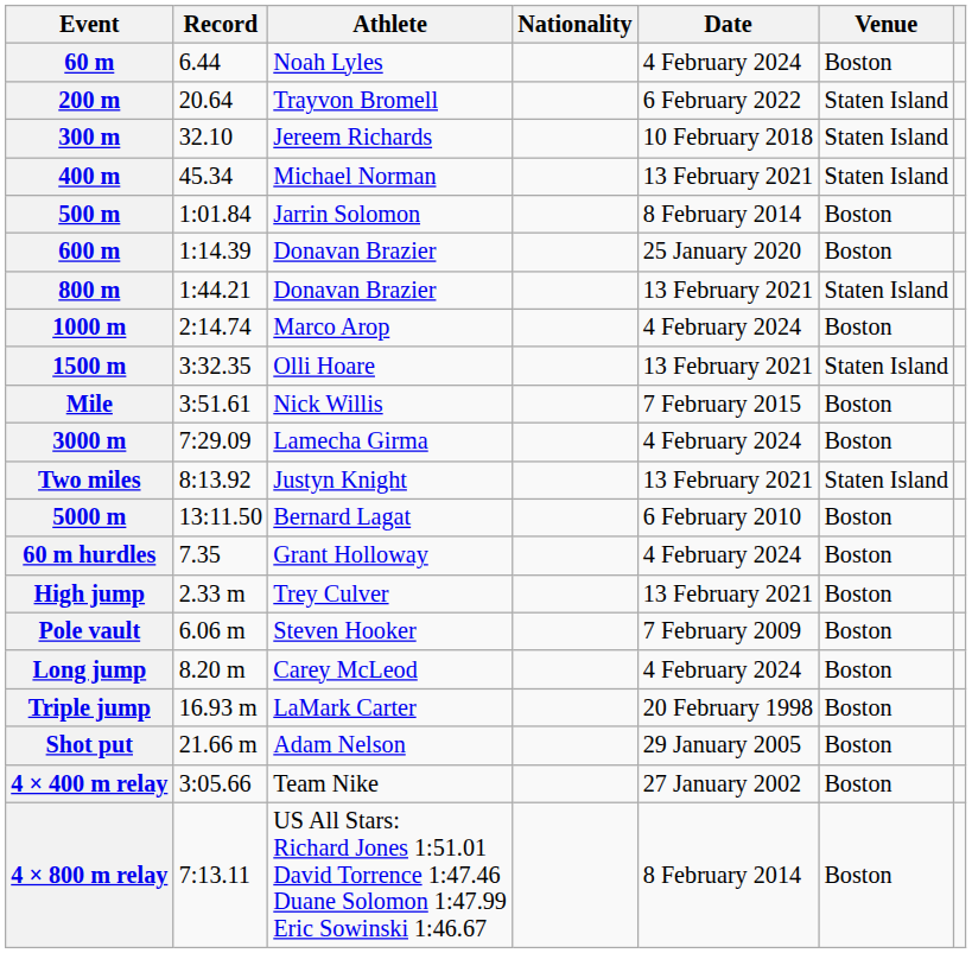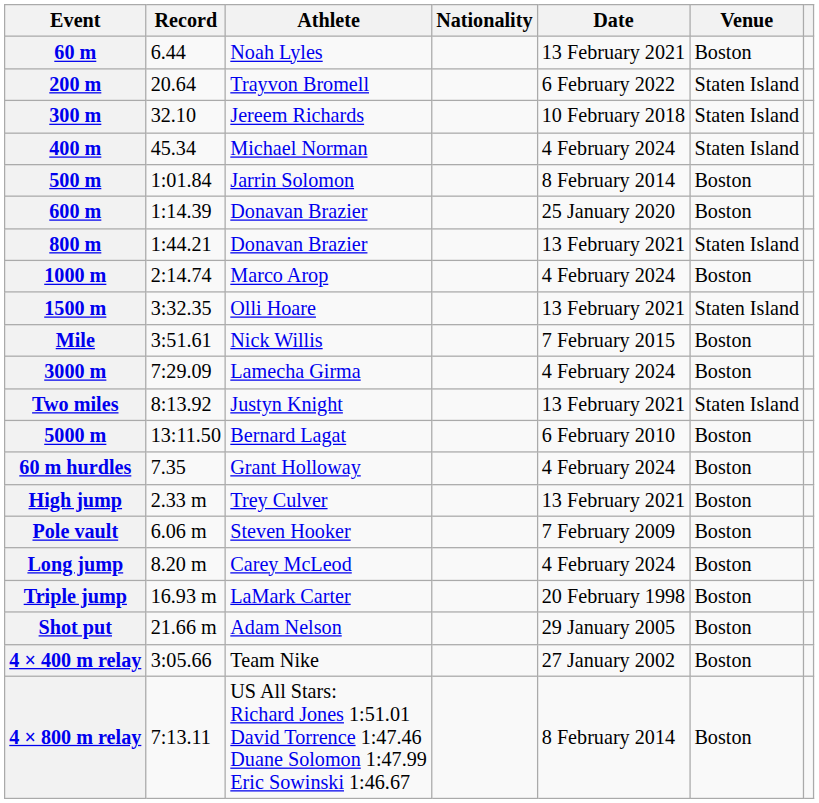60 m | Date: 4 February 2024 -> 13 February 2021
400 m | Date: 13 February 2021 -> 4 February 2024
